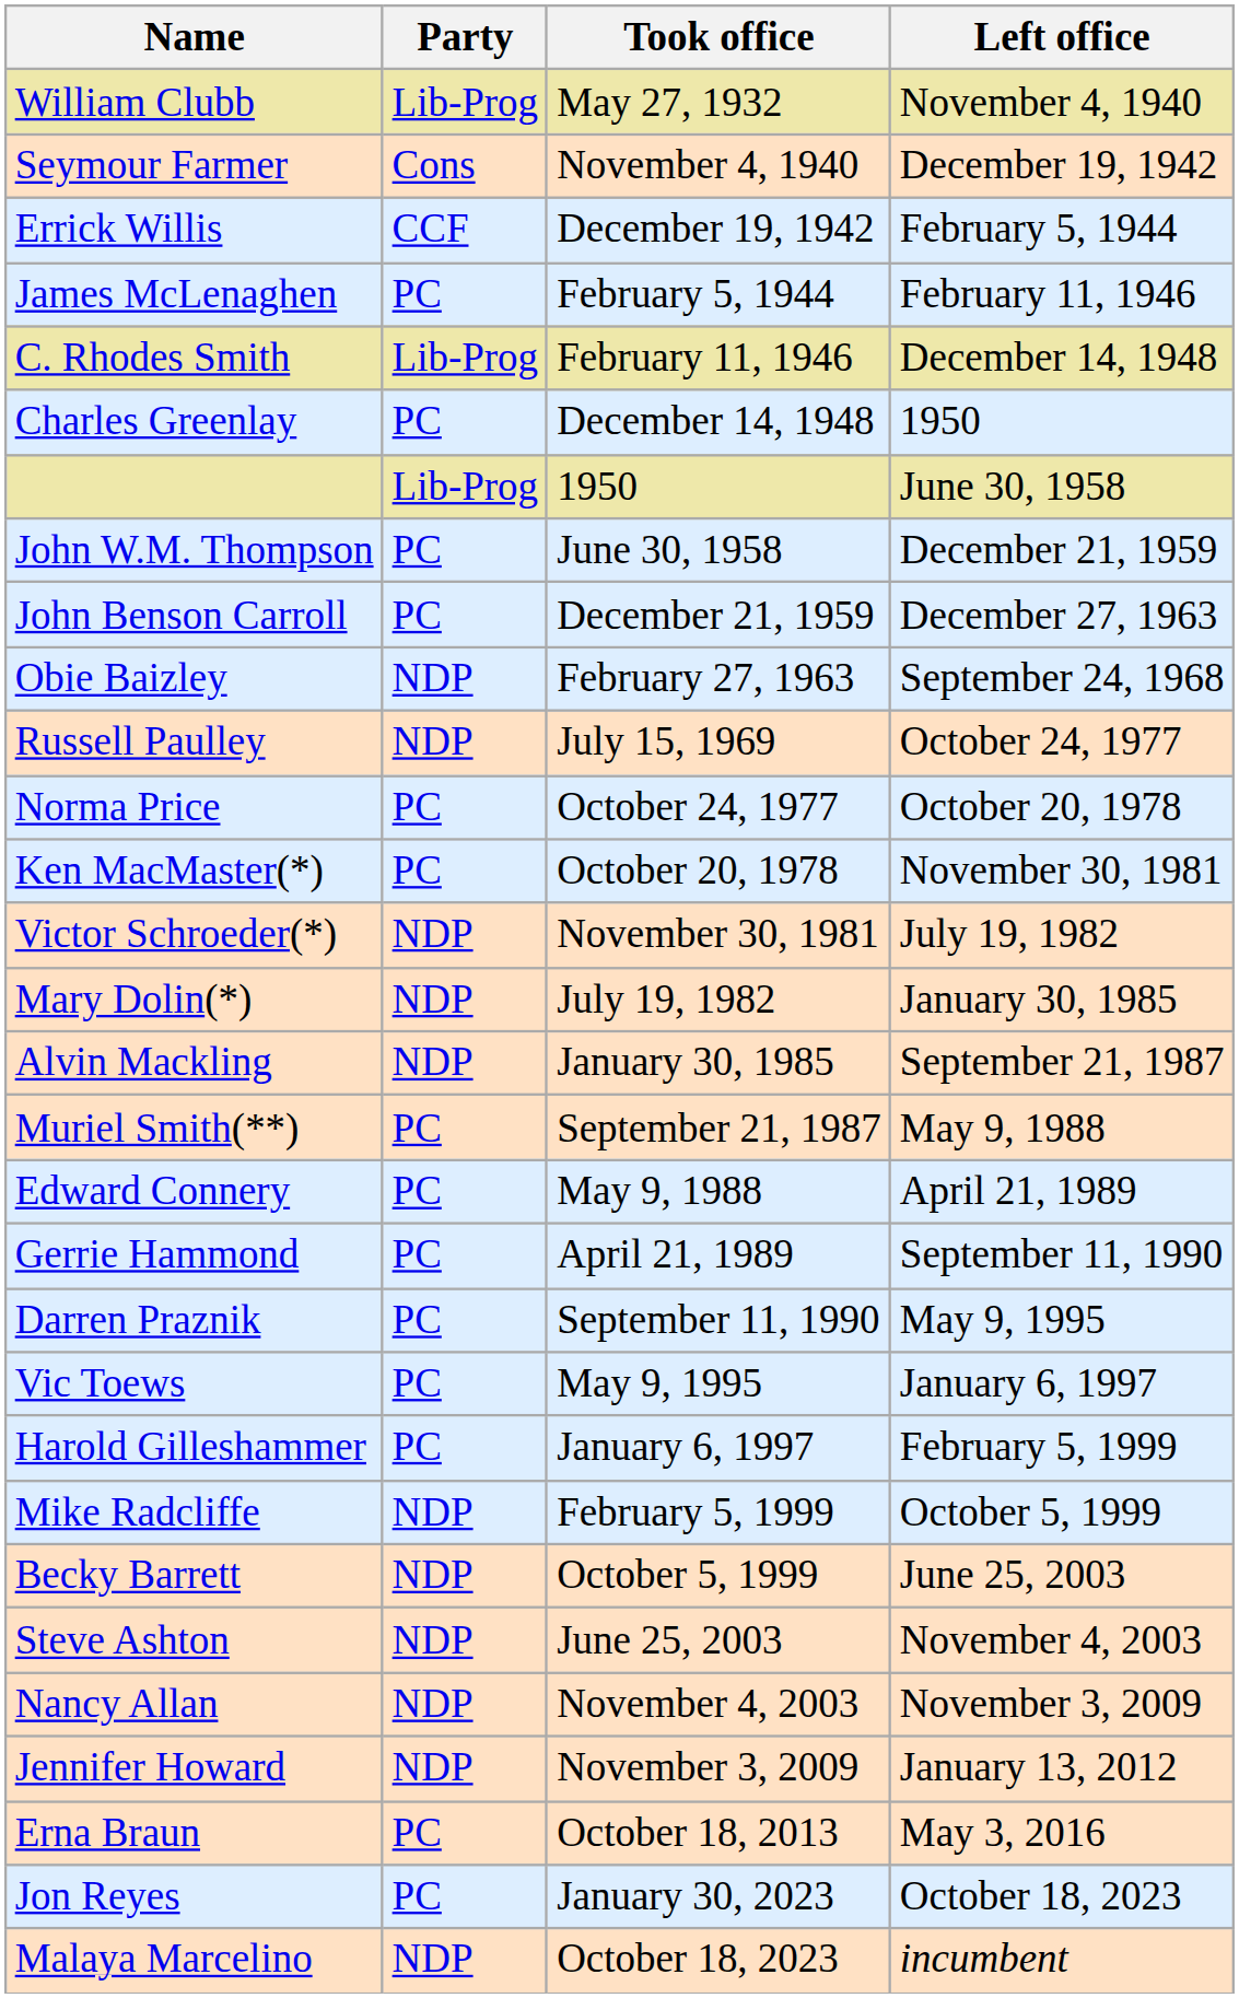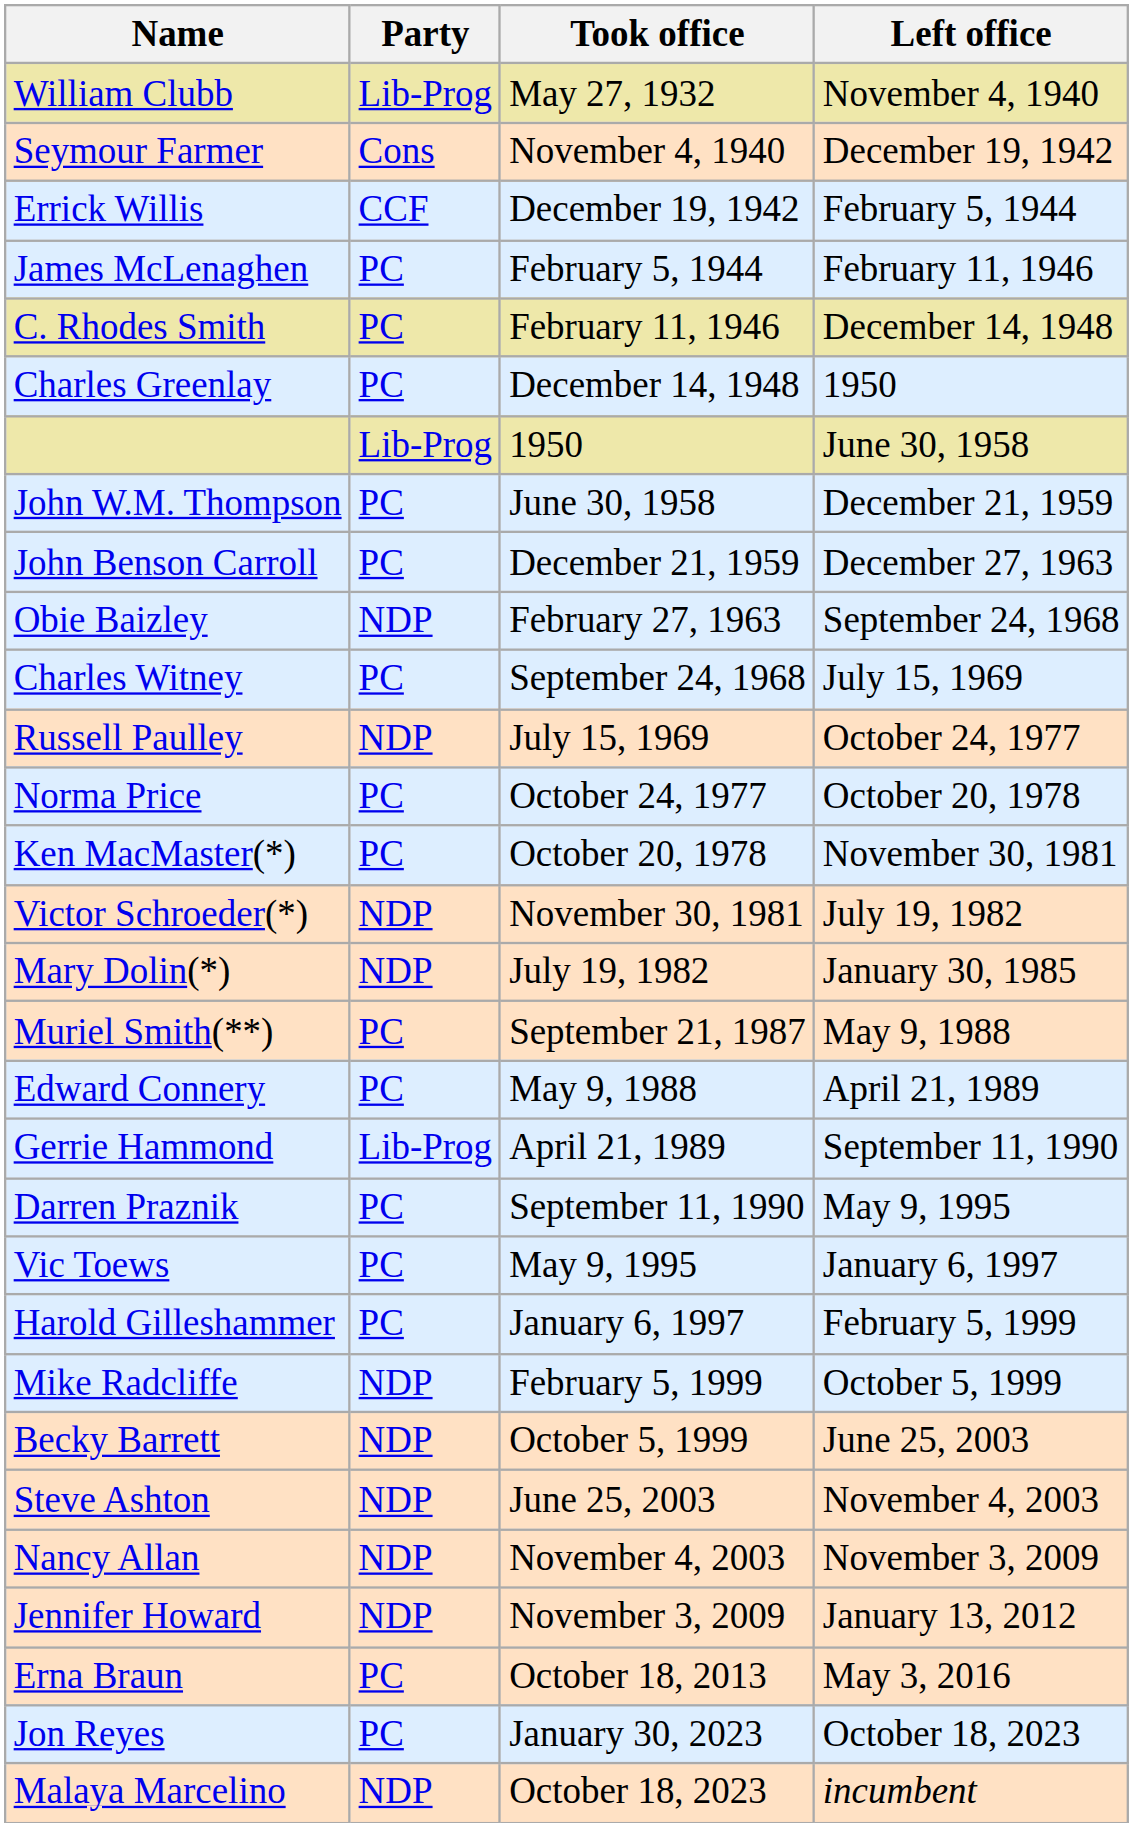C. Rhodes Smith | Party: Lib-Prog -> PC
+ row: Charles Witney | PC | September 24, 1968 | July 15, 1969
- row: Alvin Mackling | NDP | January 30, 1985 | September 21, 1987
Gerrie Hammond | Party: PC -> Lib-Prog
